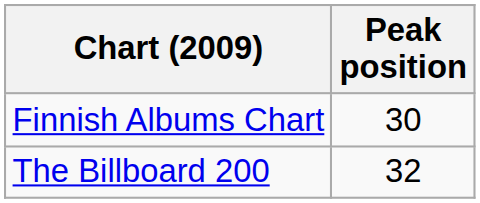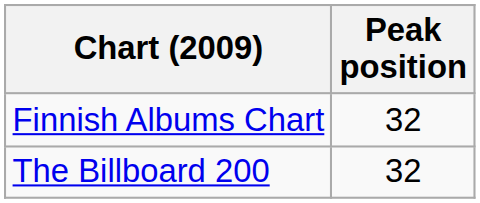Finnish Albums Chart | Peak position: 30 -> 32
